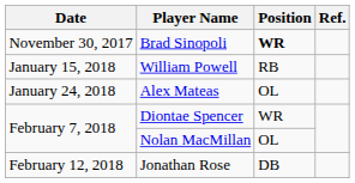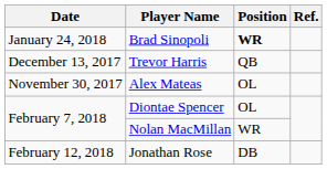Brad Sinopoli | Date: November 30, 2017 -> January 24, 2018
+ row: December 13, 2017 | Trevor Harris | QB
- row: January 15, 2018 | William Powell | RB
Alex Mateas | Date: January 24, 2018 -> November 30, 2017
Diontae Spencer | Position: WR -> OL
Nolan MacMillan | Position: OL -> WR
